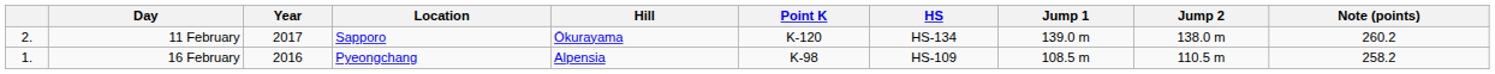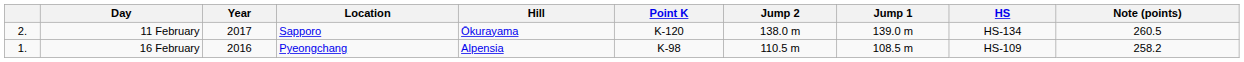columns swapped: HS <-> Jump 2
11 February | Note (points): 260.2 -> 260.5
